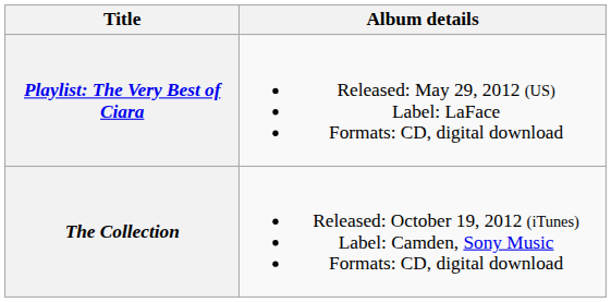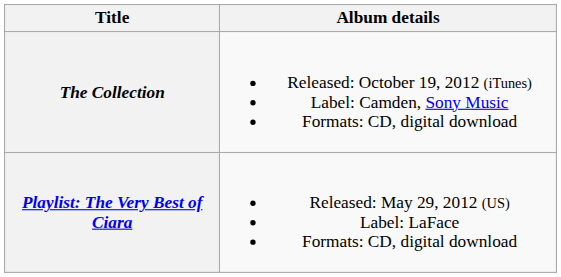rows swapped: Playlist: The Very Best of Ciara <-> The Collection
